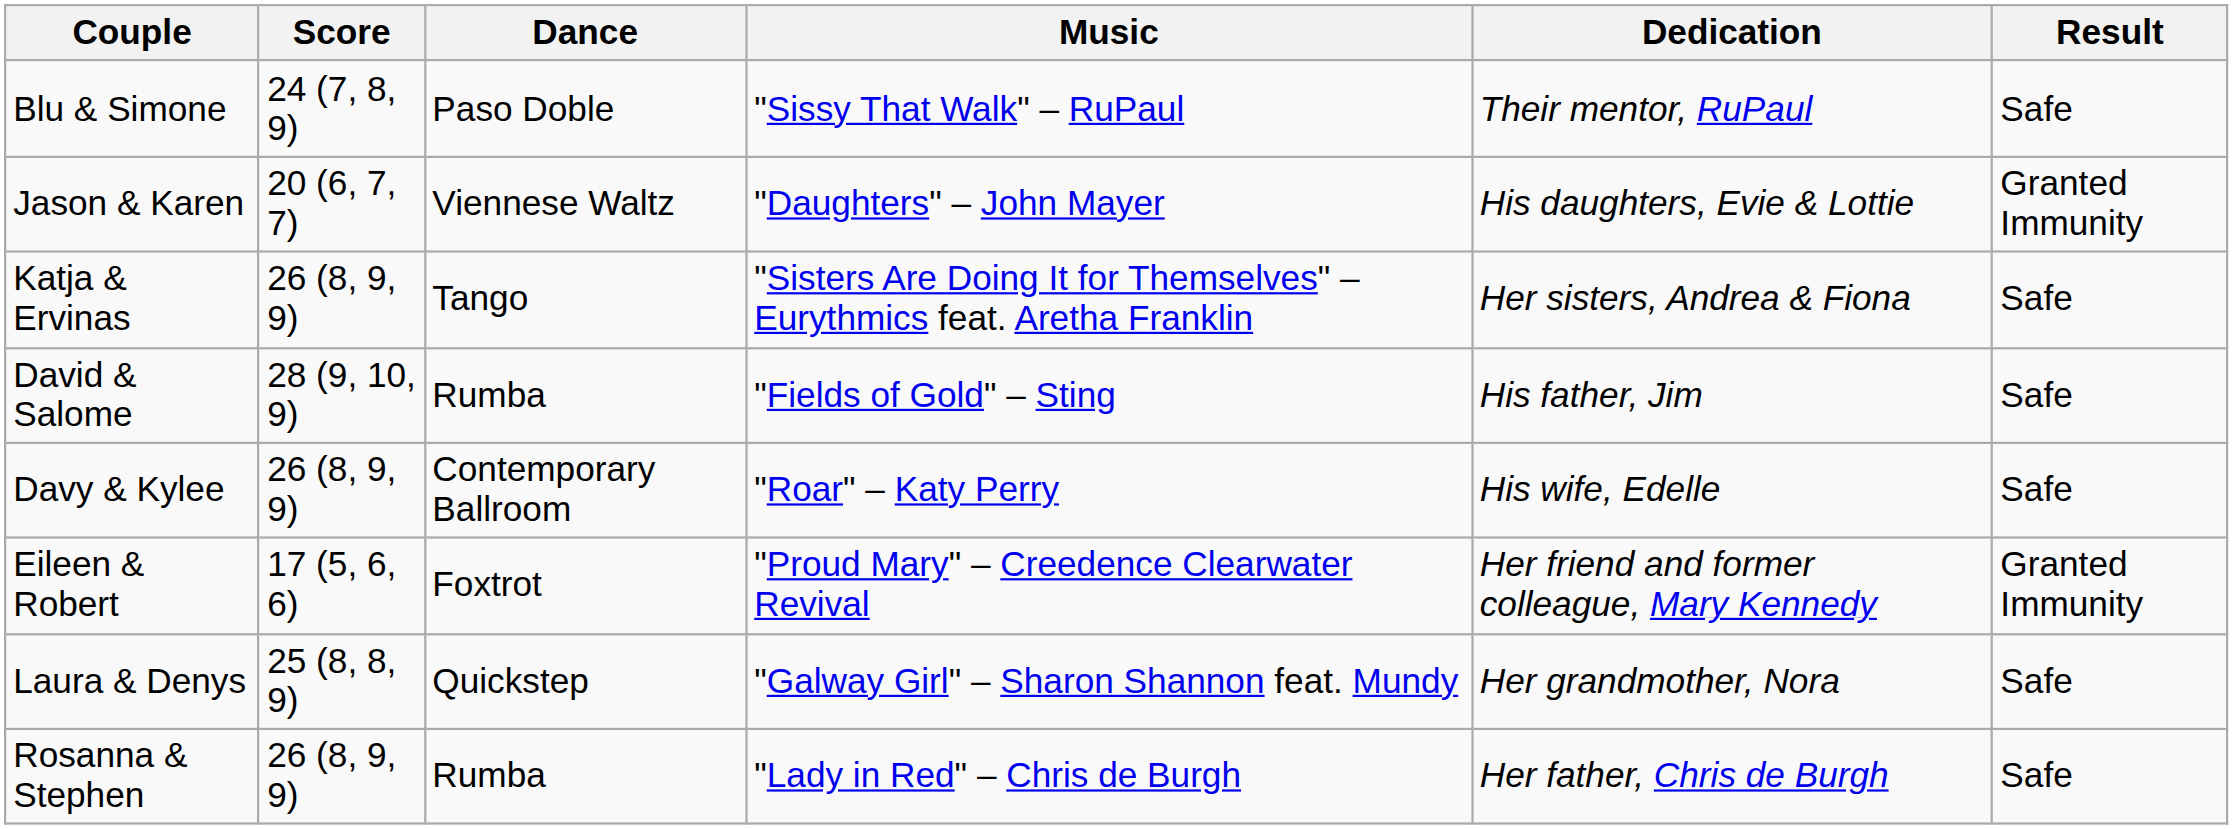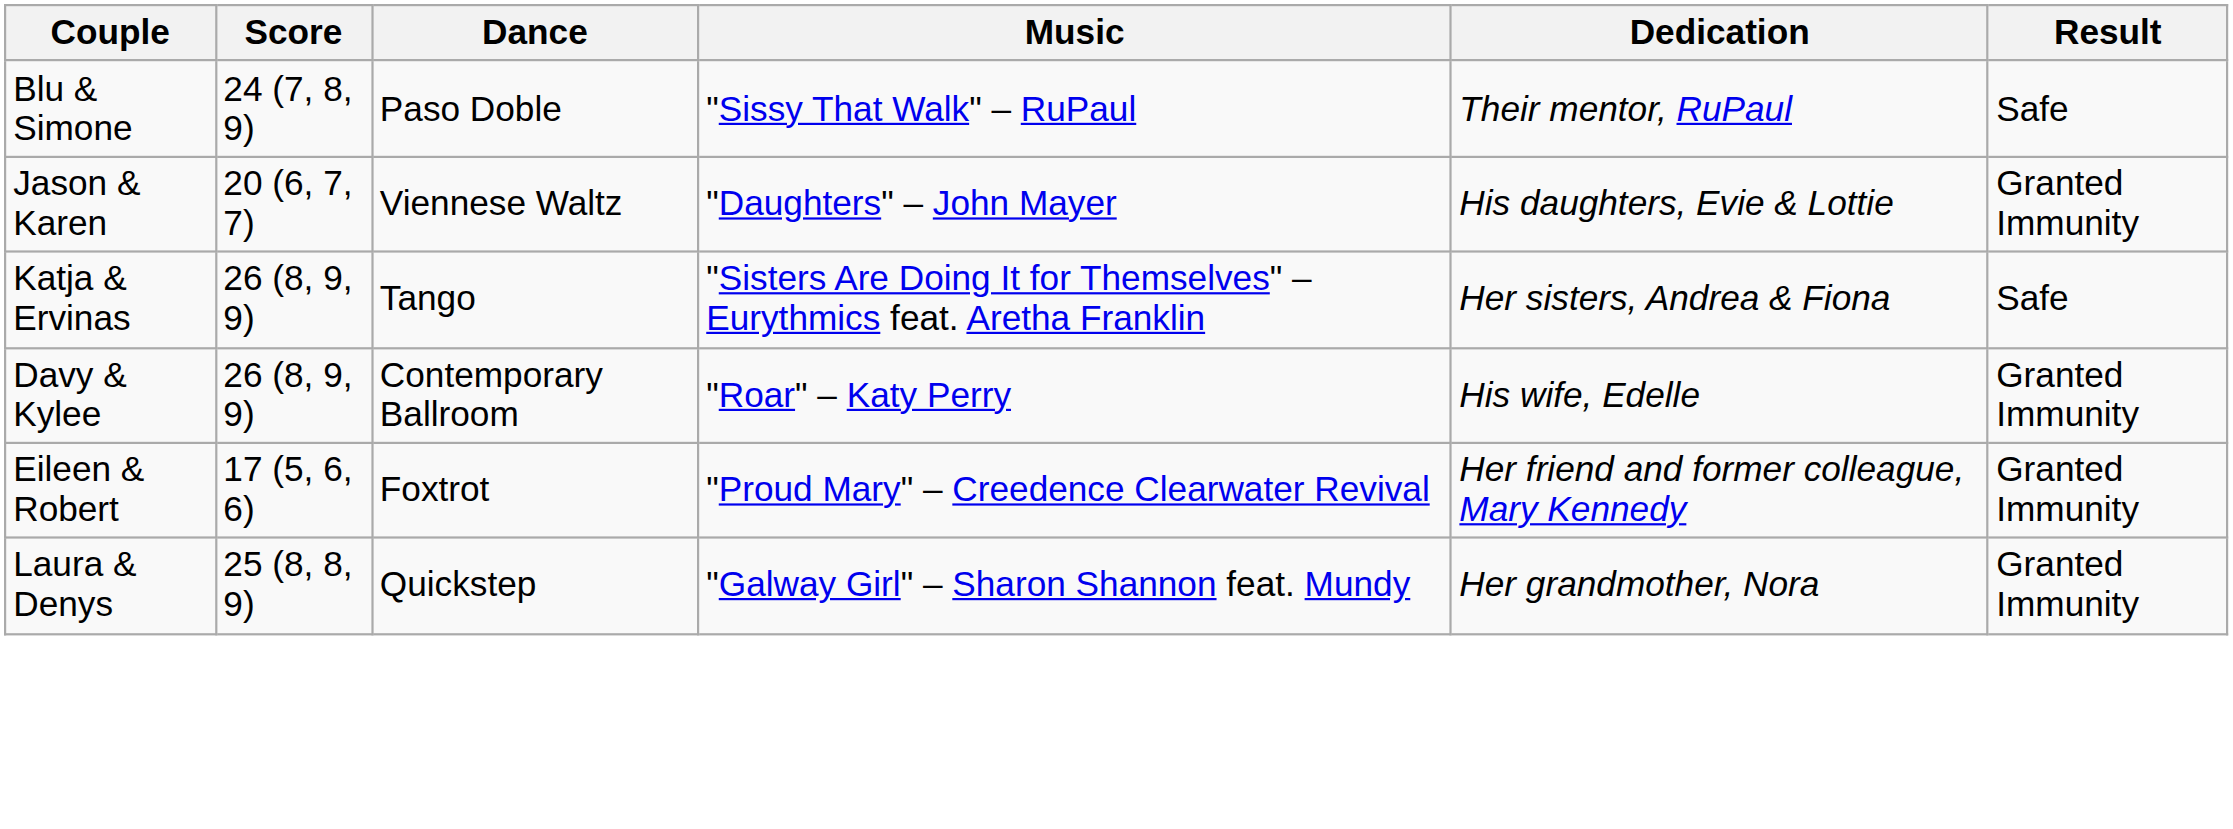- row: David & Salome | 28 (9, 10, 9) | Rumba | "Fields of Gold" – Sting | His father, Jim | Safe
Davy & Kylee | Result: Safe -> Granted Immunity
Laura & Denys | Result: Safe -> Granted Immunity
- row: Rosanna & Stephen | 26 (8, 9, 9) | Rumba | "Lady in Red" – Chris de Burgh | Her father, Chris de Burgh | Safe
